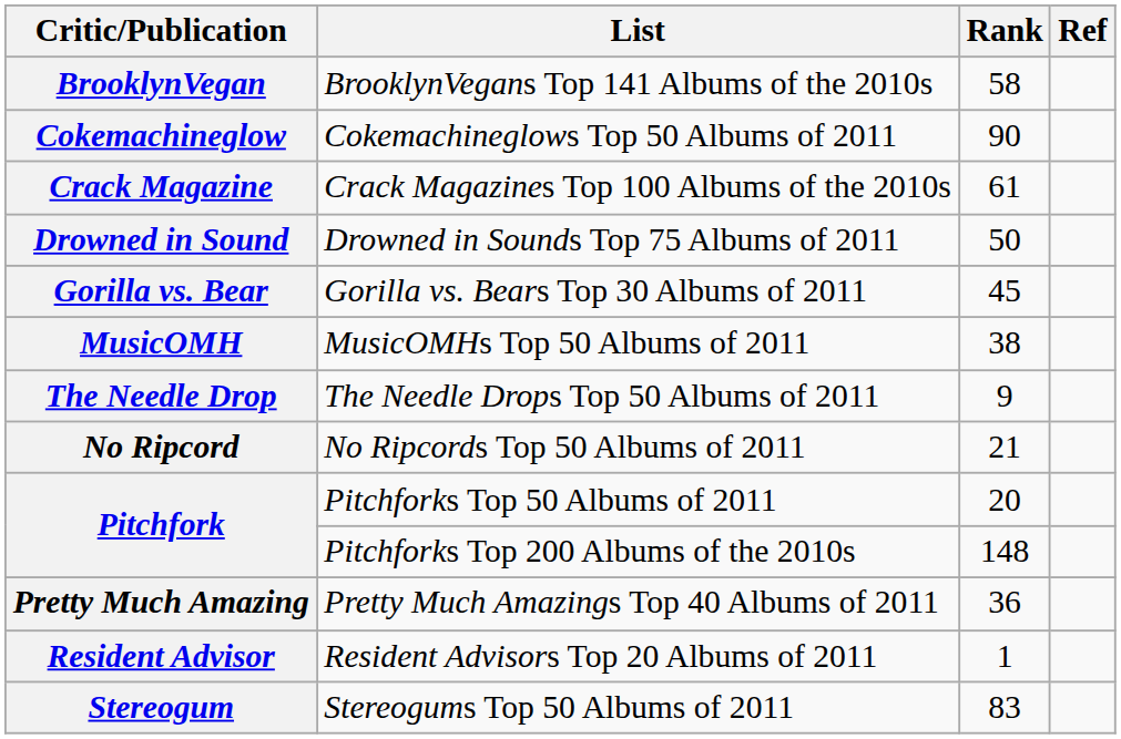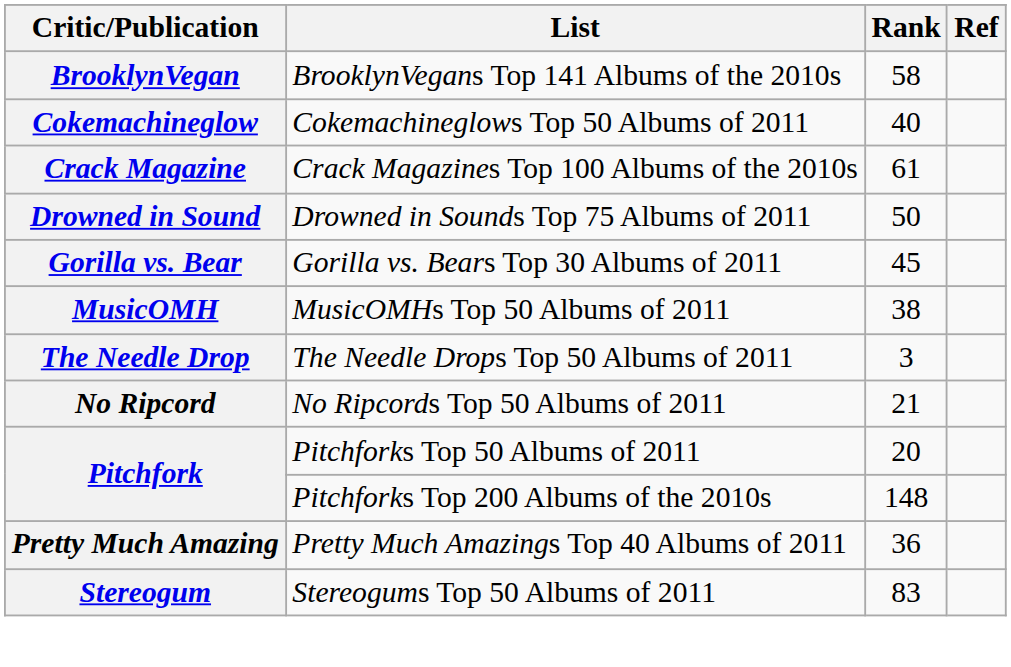Cokemachineglow | Rank: 90 -> 40
The Needle Drop | Rank: 9 -> 3
- row: Resident Advisor | Resident Advisors Top 20 Albums of 2011 | 1
